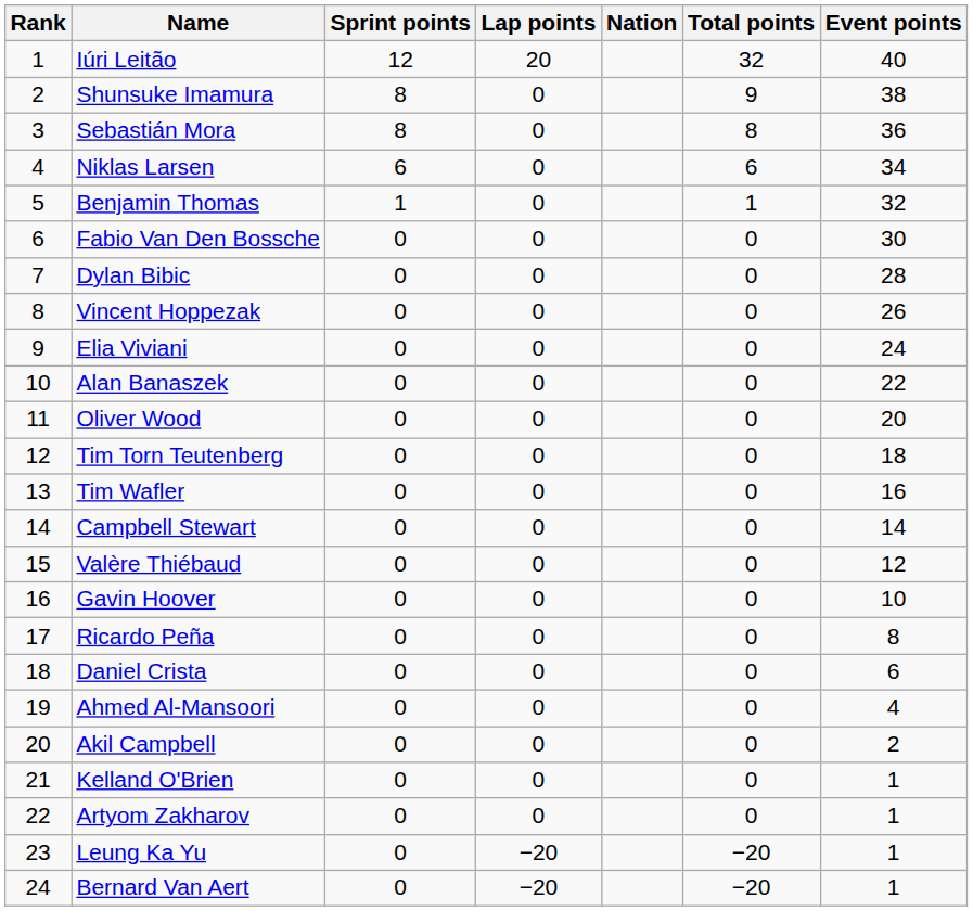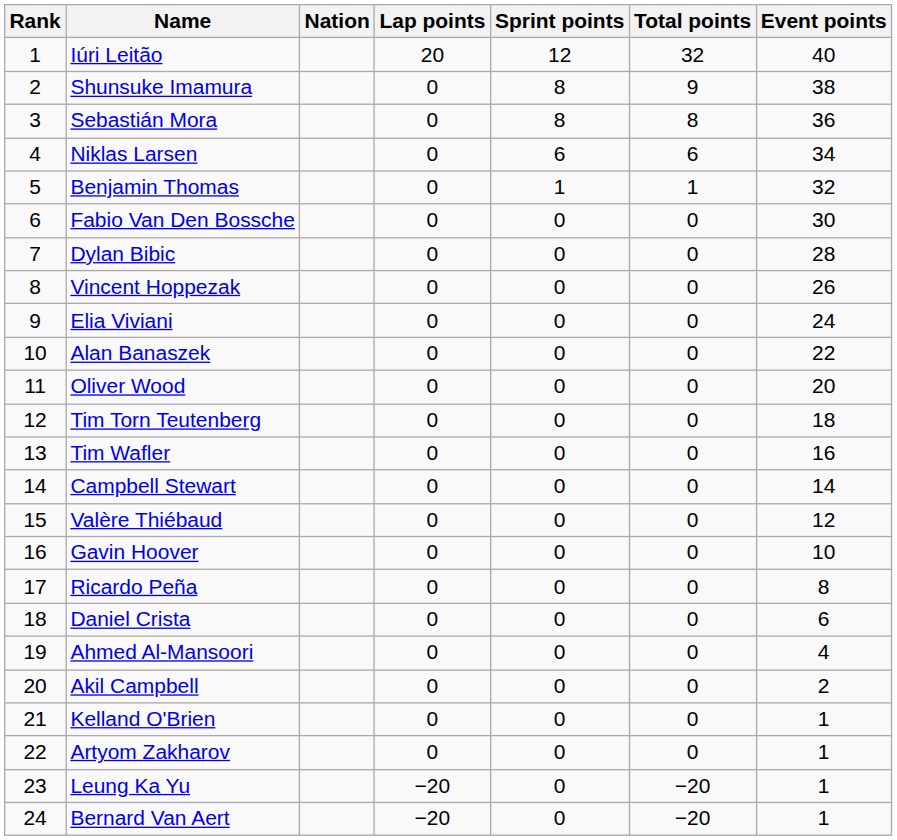columns swapped: Nation <-> Sprint points
